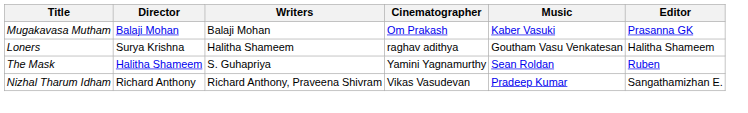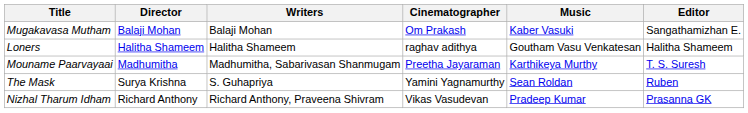Mugakavasa Mutham | Editor: Prasanna GK -> Sangathamizhan E.
Loners | Director: Surya Krishna -> Halitha Shameem
+ row: Mouname Paarvayaai | Madhumitha | Madhumitha, Sabarivasan Shanmugam | Preetha Jayaraman | Karthikeya Murthy | T. S. Suresh
The Mask | Director: Halitha Shameem -> Surya Krishna
Nizhal Tharum Idham | Editor: Sangathamizhan E. -> Prasanna GK
